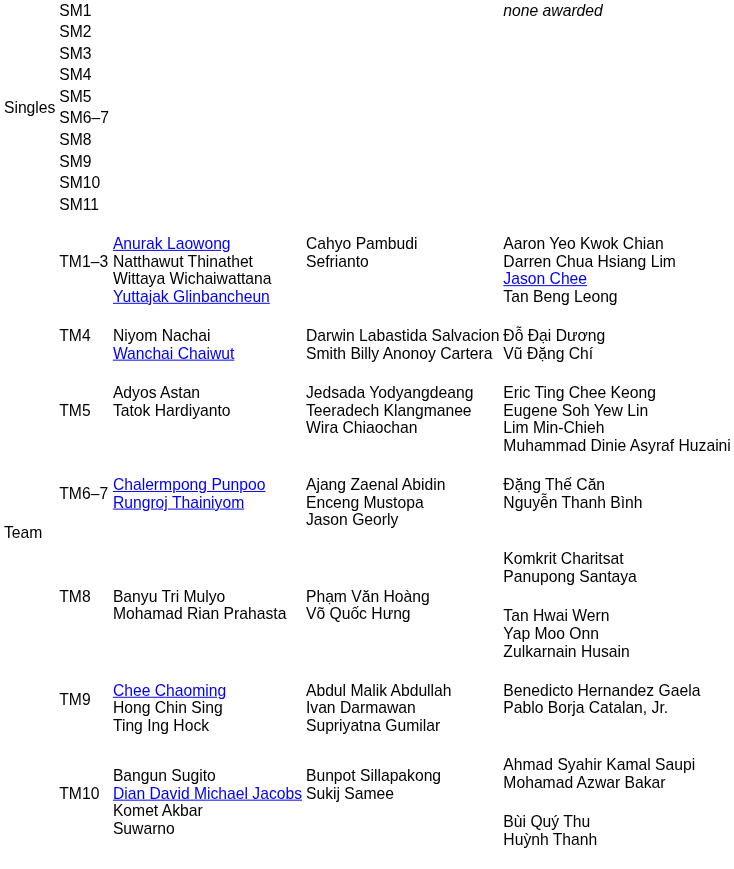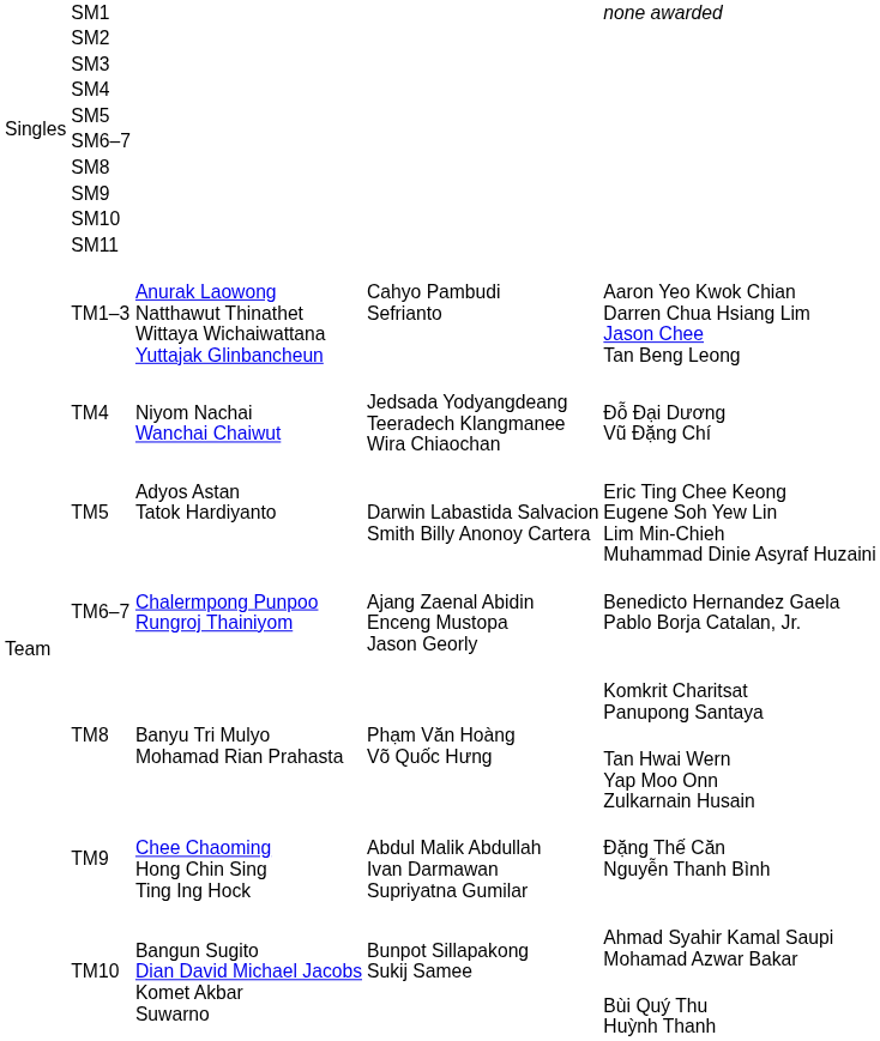TM4 | column 4: Darwin Labastida Salvacion Smith Billy Anonoy Cartera -> Jedsada Yodyangdeang Teeradech Klangmanee Wira Chiaochan
TM5 | column 4: Jedsada Yodyangdeang Teeradech Klangmanee Wira Chiaochan -> Darwin Labastida Salvacion Smith Billy Anonoy Cartera
TM6–7 | column 5: Đặng Thế Căn Nguyễn Thanh Bình -> Benedicto Hernandez Gaela Pablo Borja Catalan, Jr.
TM9 | column 5: Benedicto Hernandez Gaela Pablo Borja Catalan, Jr. -> Đặng Thế Căn Nguyễn Thanh Bình
